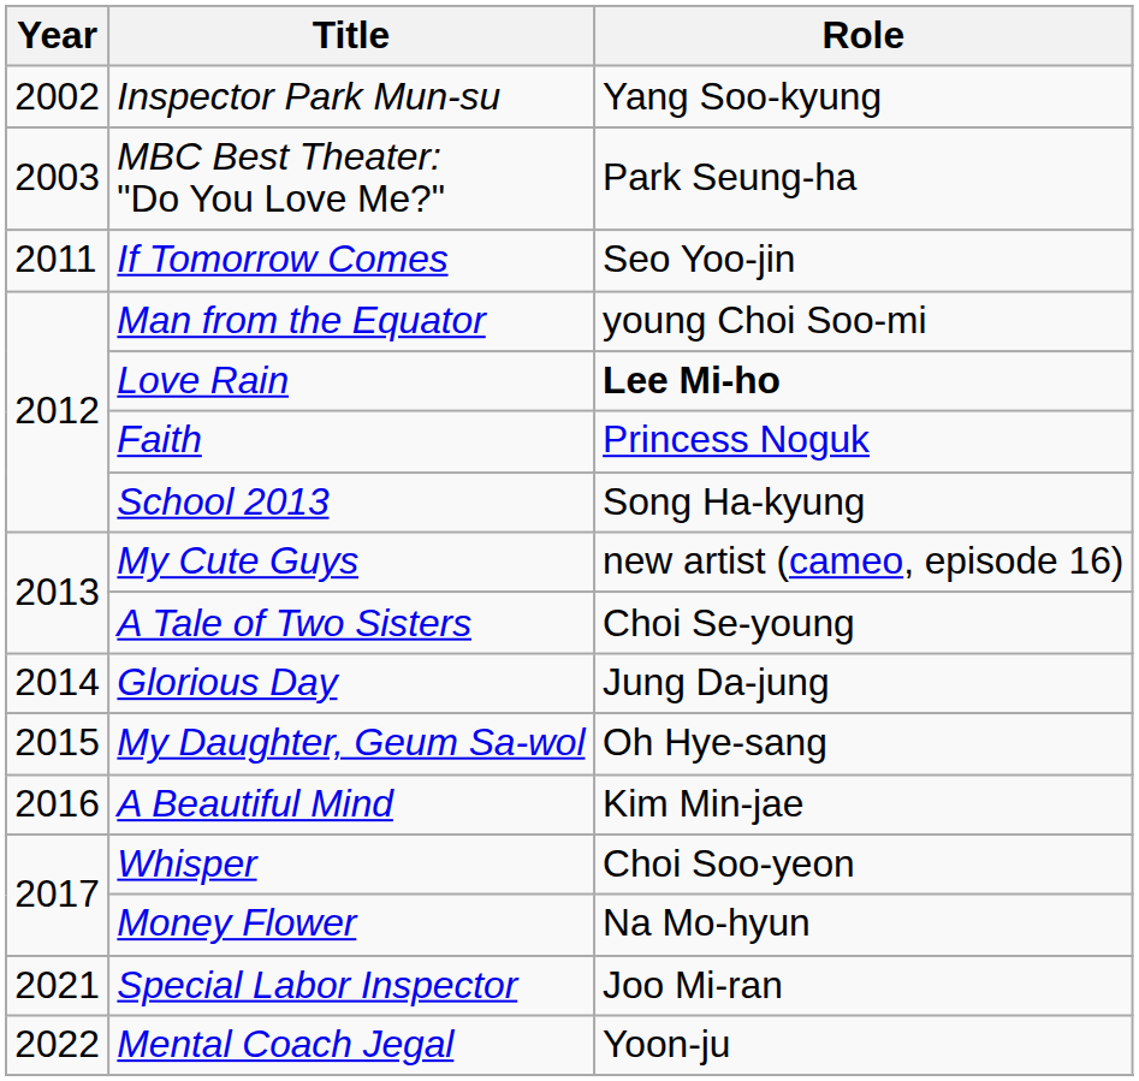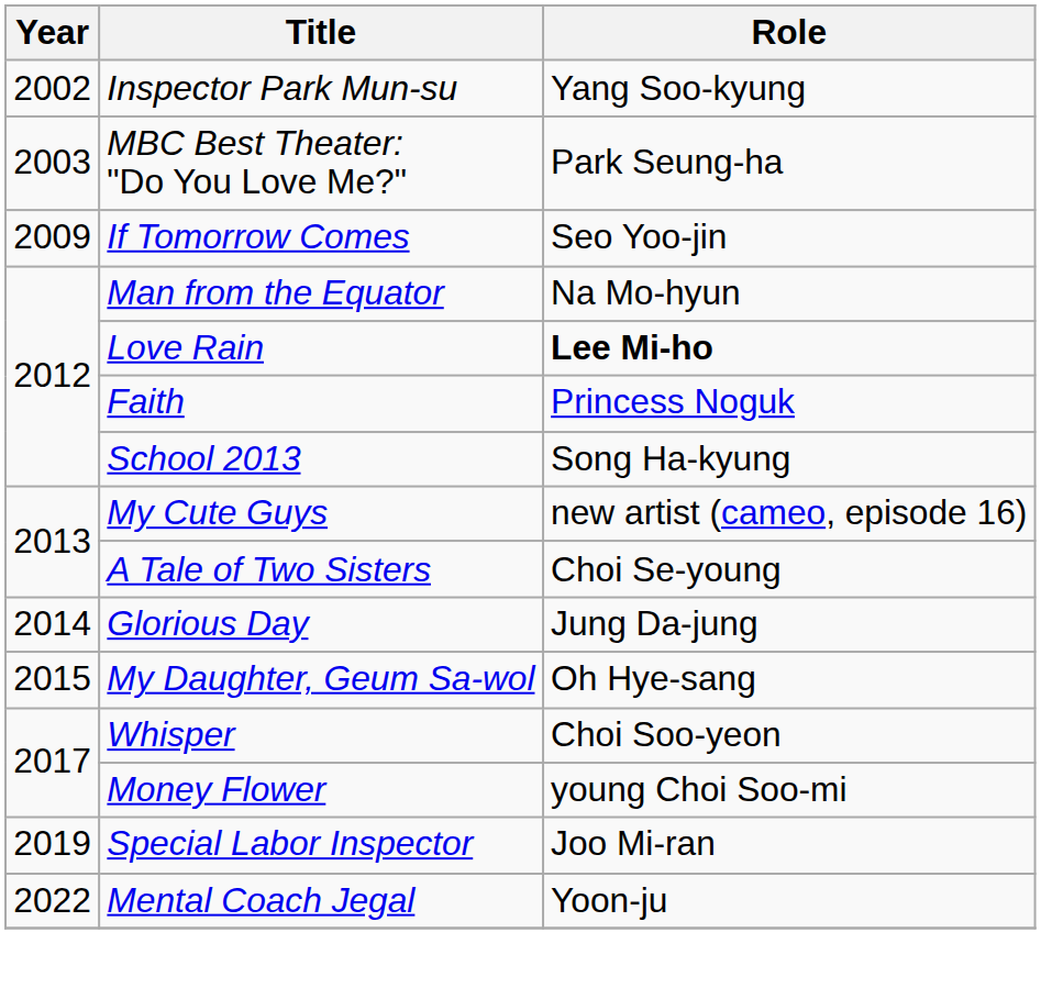If Tomorrow Comes | Year: 2011 -> 2009
Man from the Equator | Role: young Choi Soo-mi -> Na Mo-hyun
- row: 2016 | A Beautiful Mind | Kim Min-jae
Money Flower | Role: Na Mo-hyun -> young Choi Soo-mi
Special Labor Inspector | Year: 2021 -> 2019
